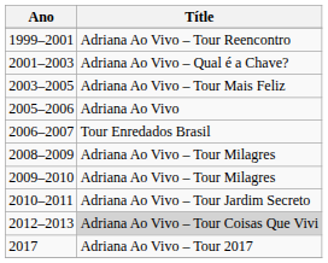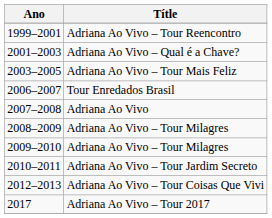- row: 2005–2006 | Adriana Ao Vivo
+ row: 2007–2008 | Adriana Ao Vivo
2012–2013 | Títle: lightgrey background -> no background
